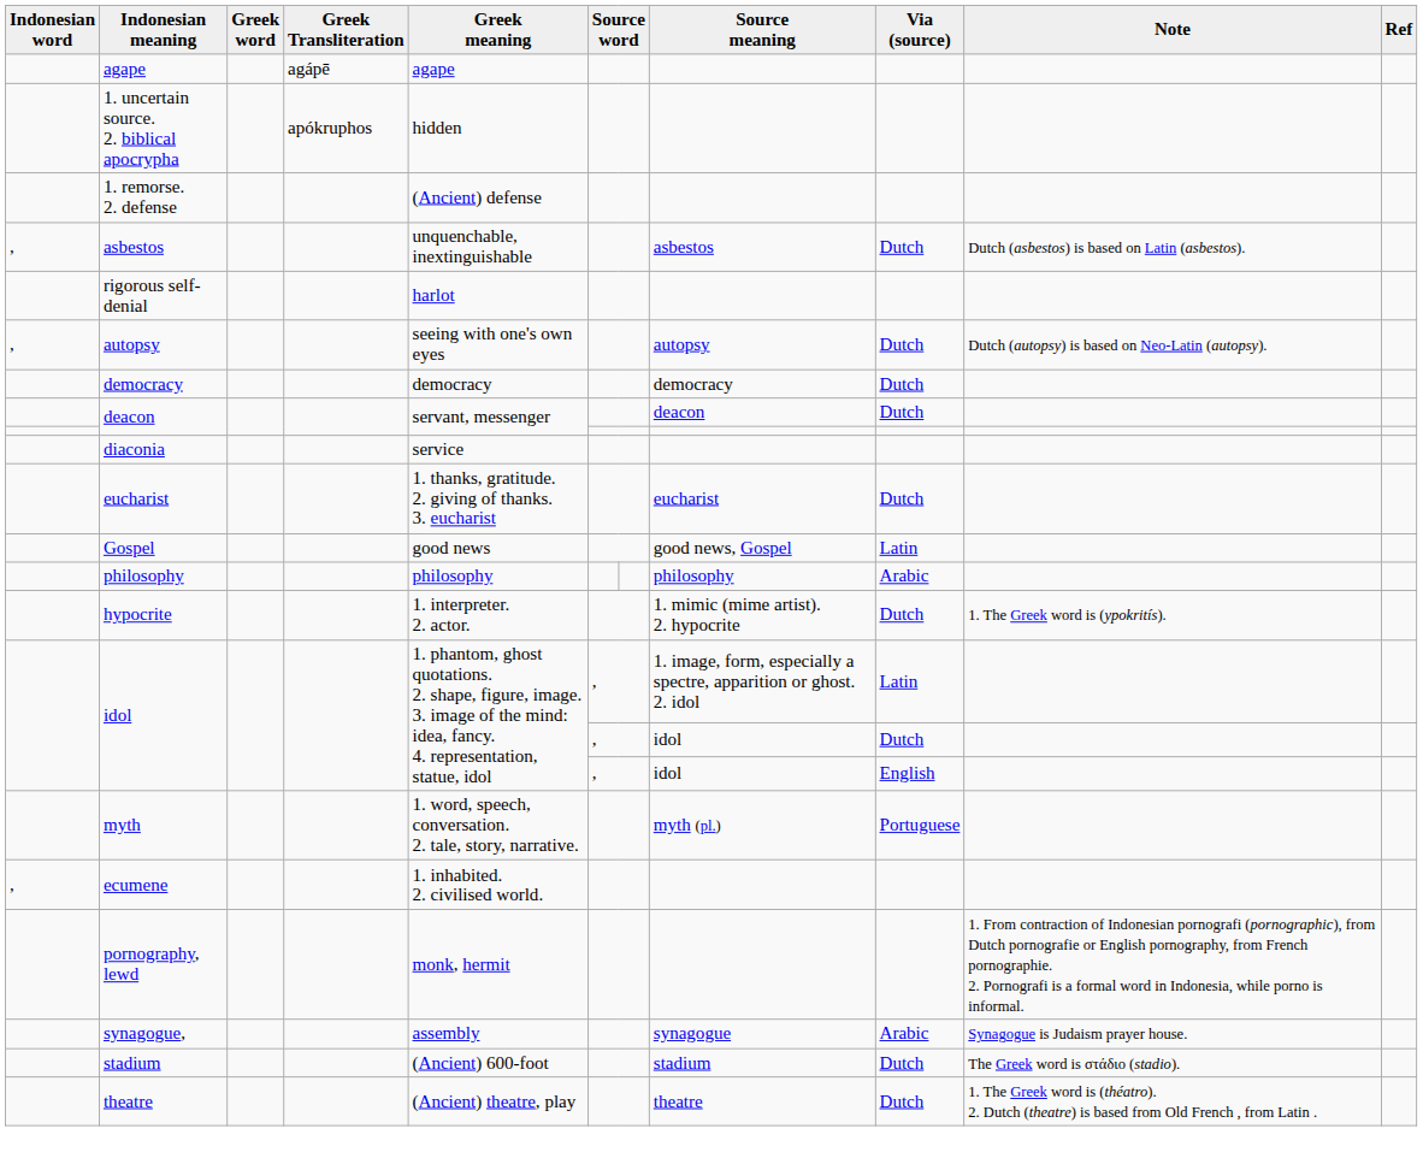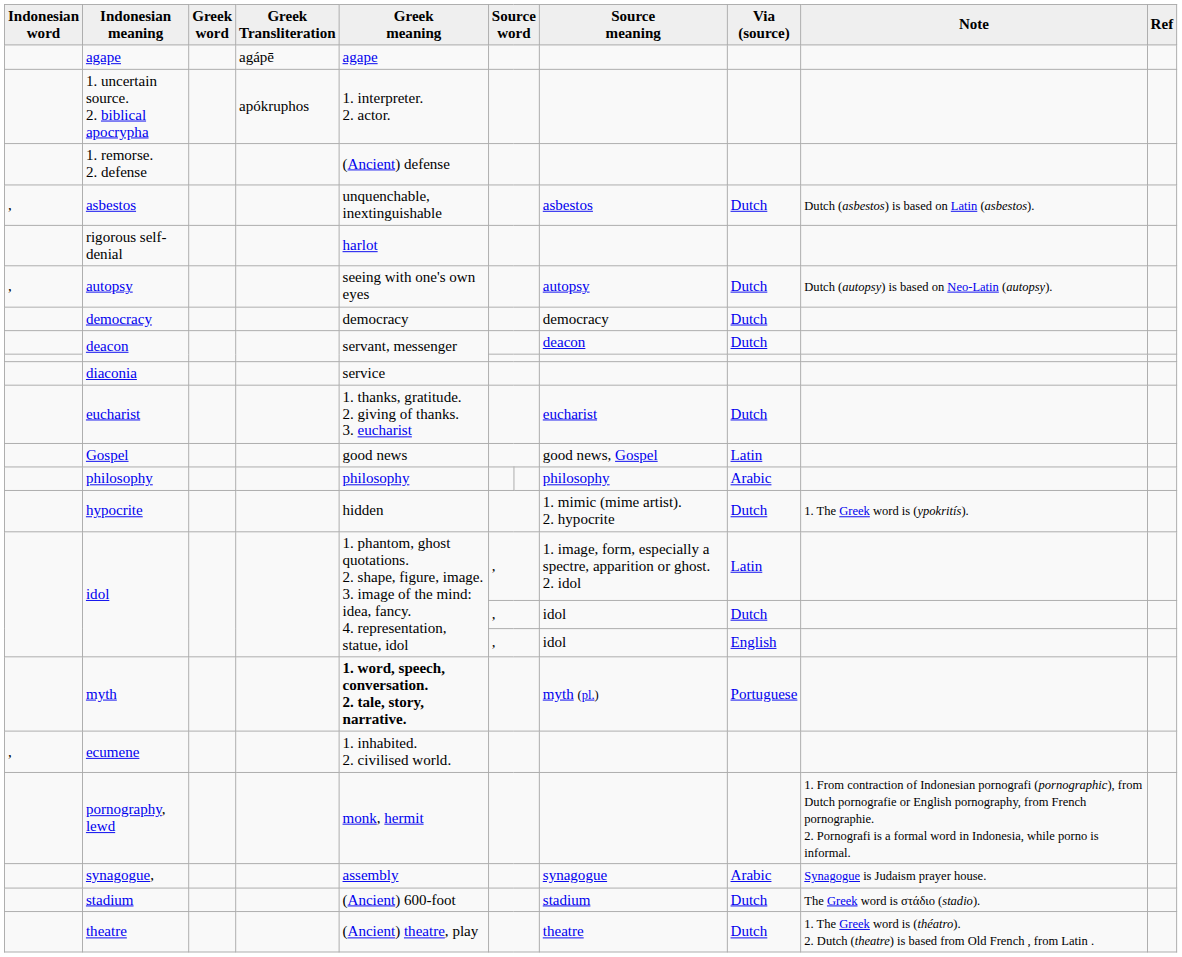1. uncertain source. 2. biblical apocrypha | Greek meaning: hidden -> 1. interpreter. 2. actor.
hypocrite | Greek meaning: 1. interpreter. 2. actor. -> hidden
myth | Greek meaning: normal -> bold
